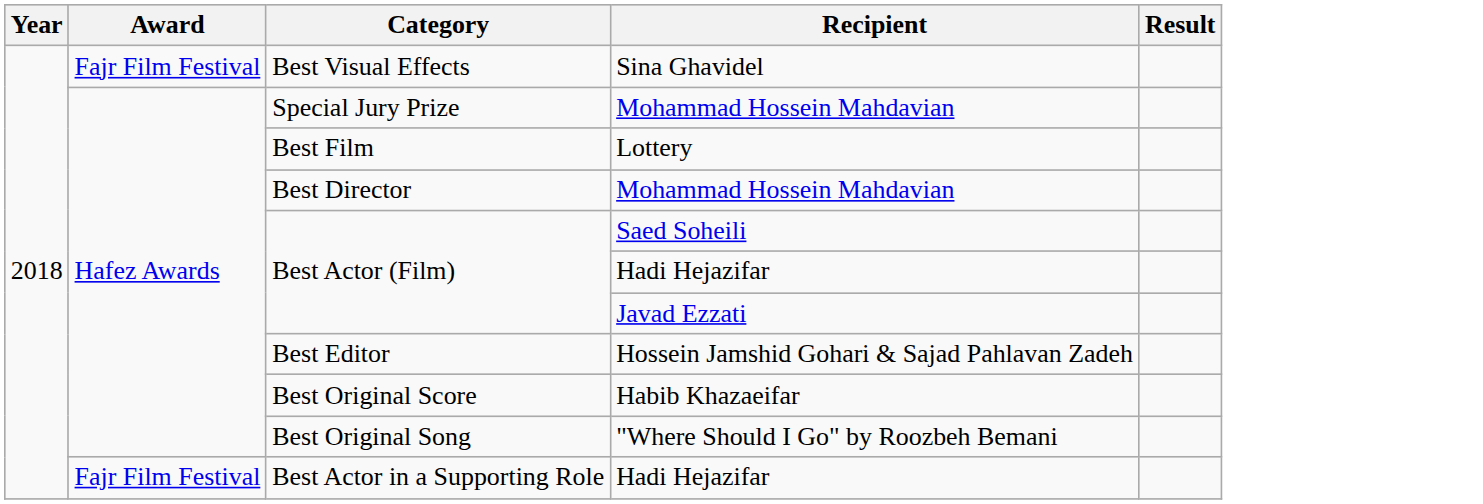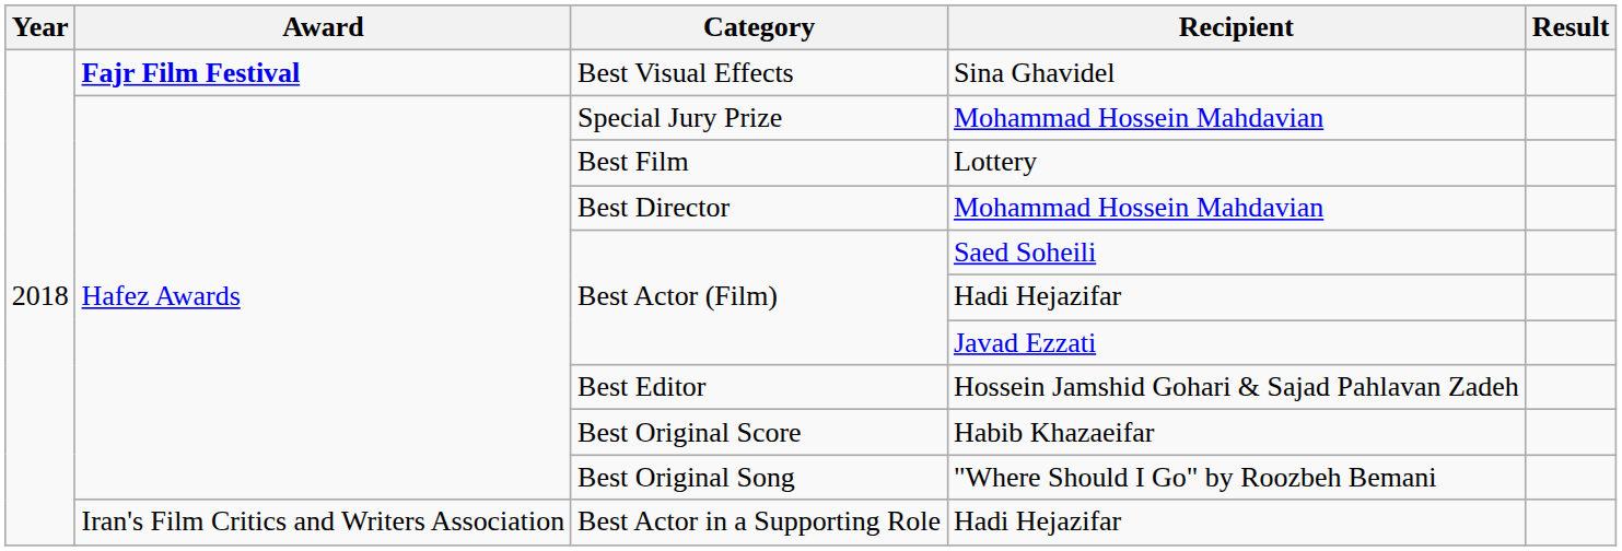Best Visual Effects | Award: normal -> bold
Best Actor in a Supporting Role | Award: Fajr Film Festival -> Iran's Film Critics and Writers Association
